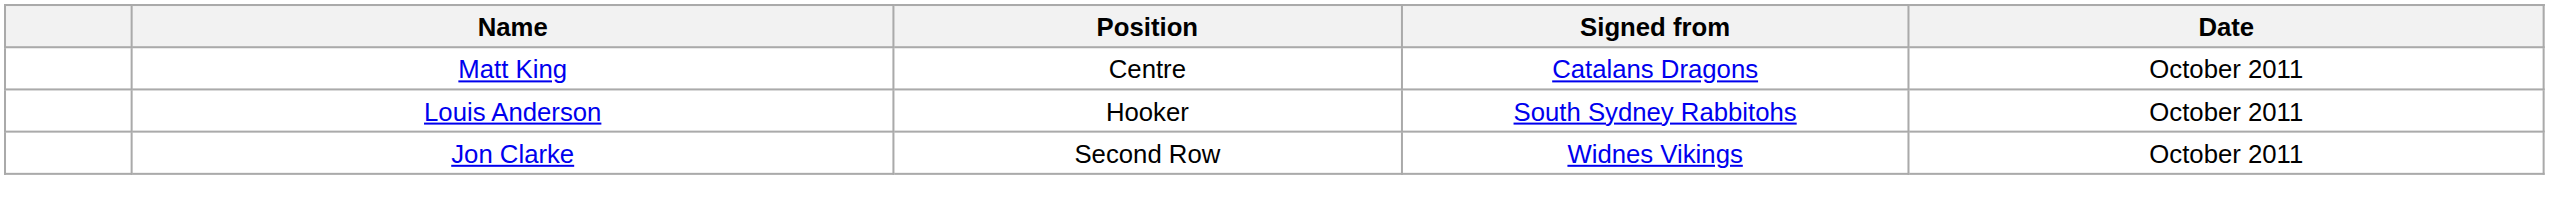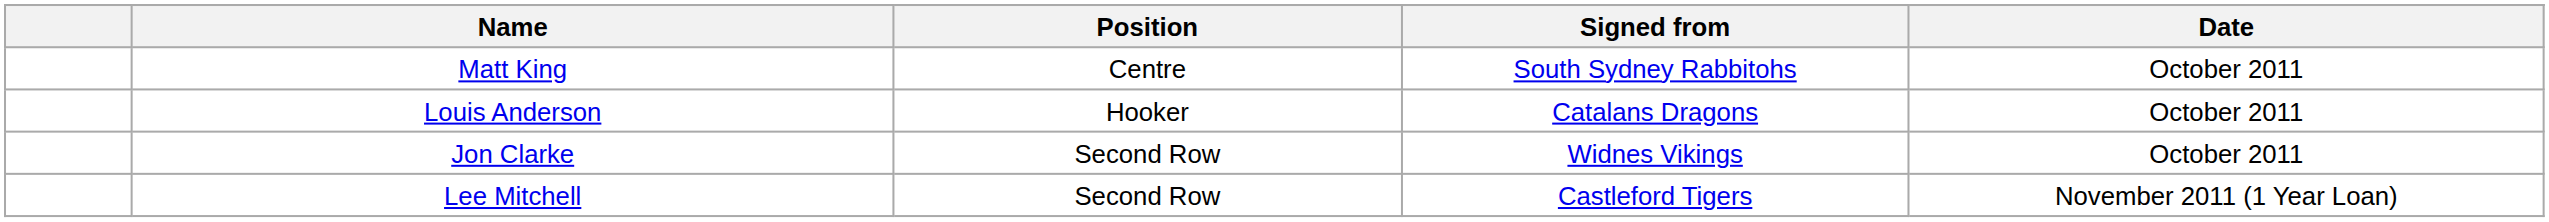Matt King | Signed from: Catalans Dragons -> South Sydney Rabbitohs
Louis Anderson | Signed from: South Sydney Rabbitohs -> Catalans Dragons
+ row: Lee Mitchell | Second Row | Castleford Tigers | November 2011 (1 Year Loan)
